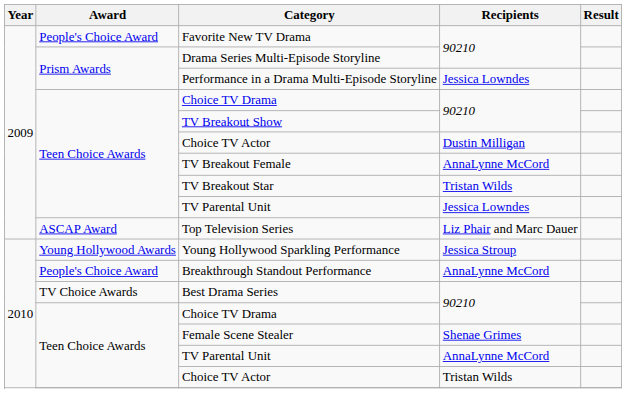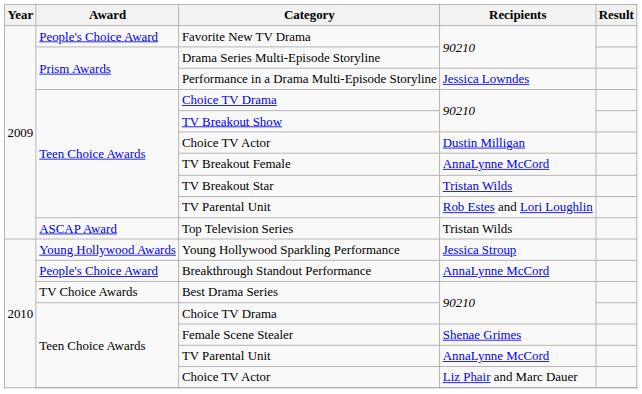2009 / TV Parental Unit | Recipients: Jessica Lowndes -> Rob Estes and Lori Loughlin
Top Television Series | Recipients: Liz Phair and Marc Dauer -> Tristan Wilds
2010 / Choice TV Actor | Recipients: Tristan Wilds -> Liz Phair and Marc Dauer
